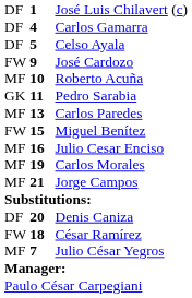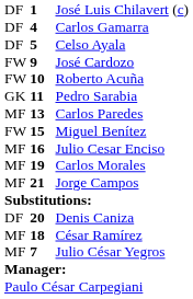Roberto Acuña | column 1: MF -> FW
César Ramírez | column 1: FW -> MF
